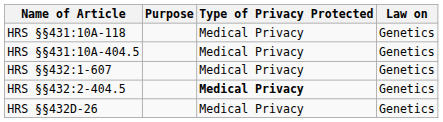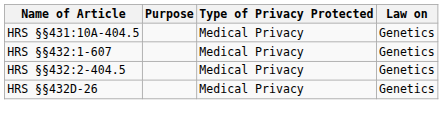- row: HRS §§431:10A-118 | Medical Privacy | Genetics
HRS §§432:2-404.5 | Type of Privacy Protected: bold -> normal
